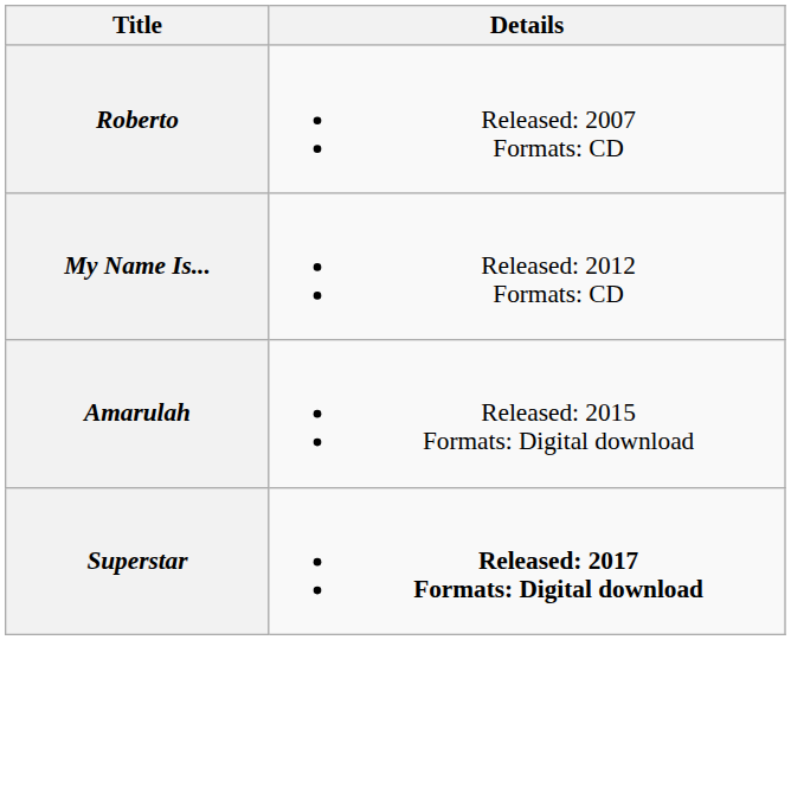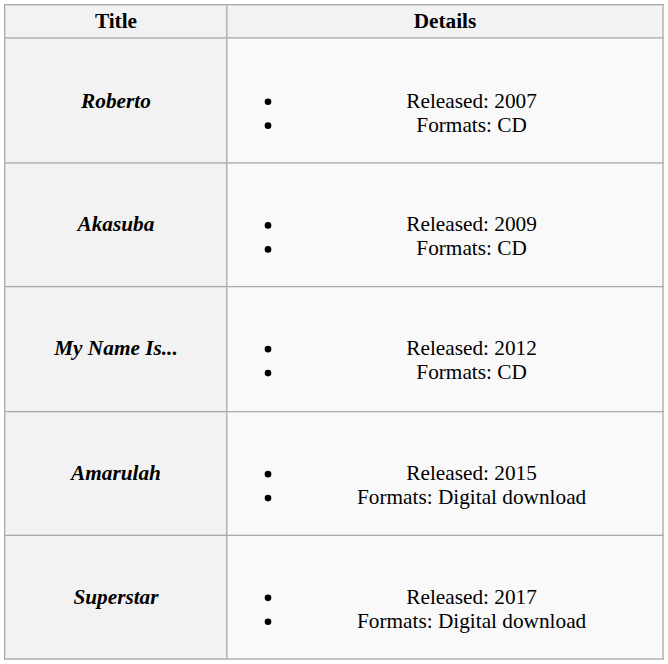+ row: Akasuba | Released: 2009 Formats: CD
Superstar | Details: bold -> normal
